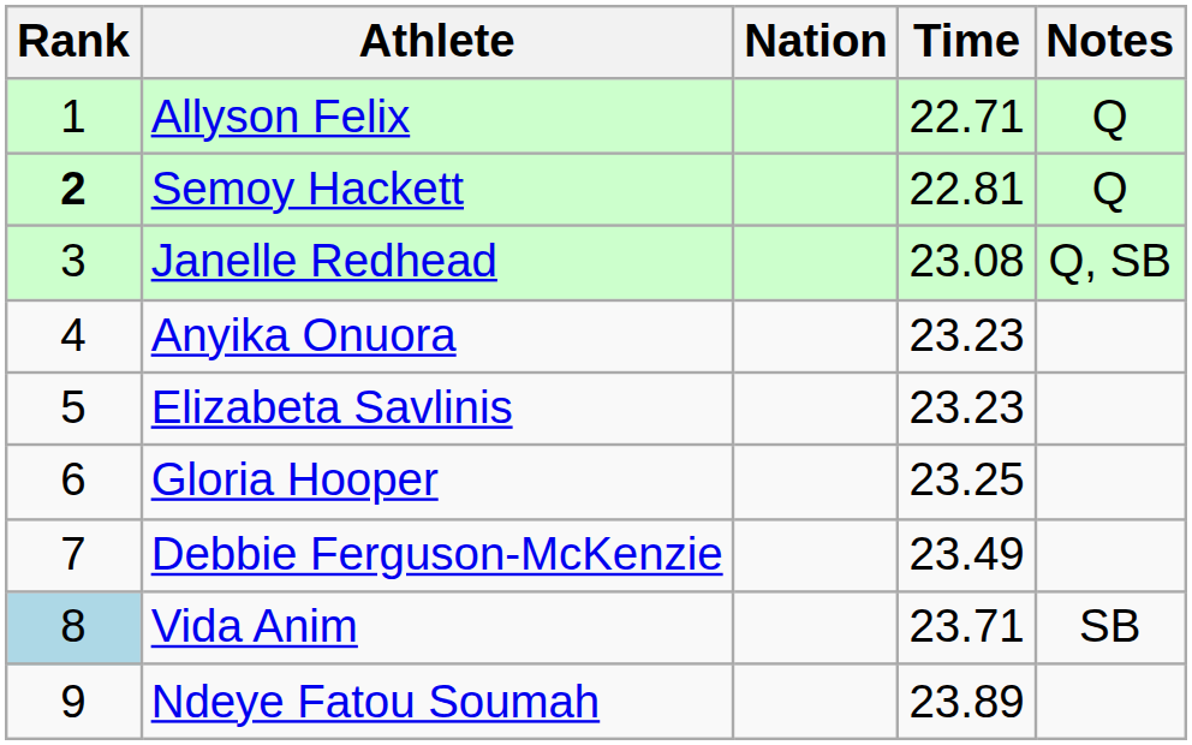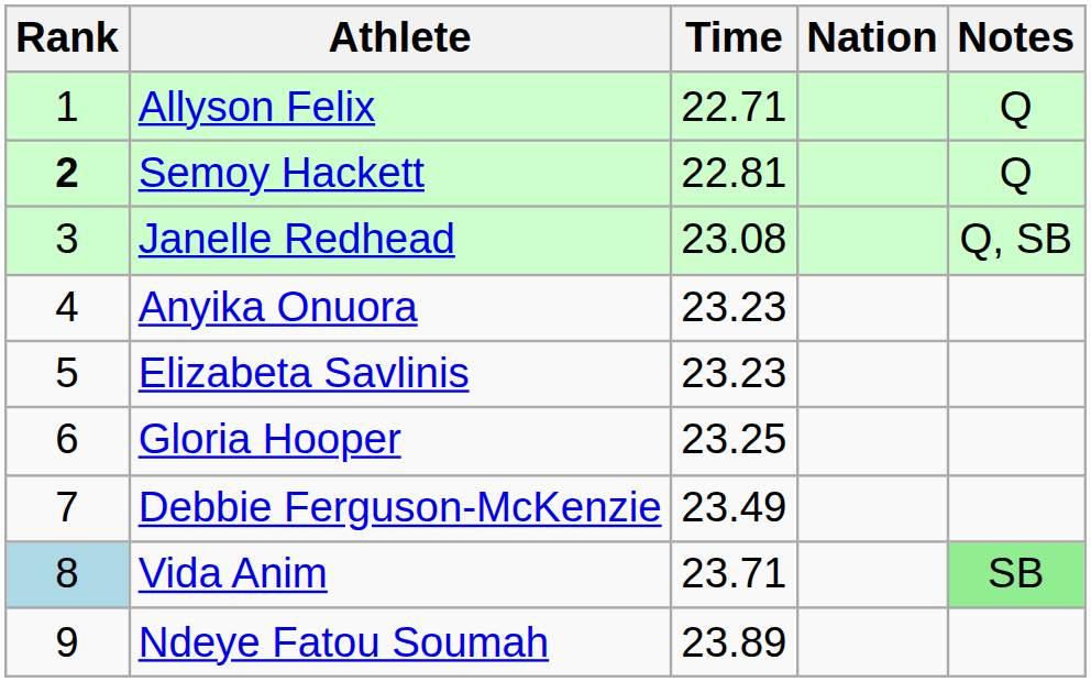columns swapped: Nation <-> Time
Vida Anim | Notes: no background -> lightgreen background
